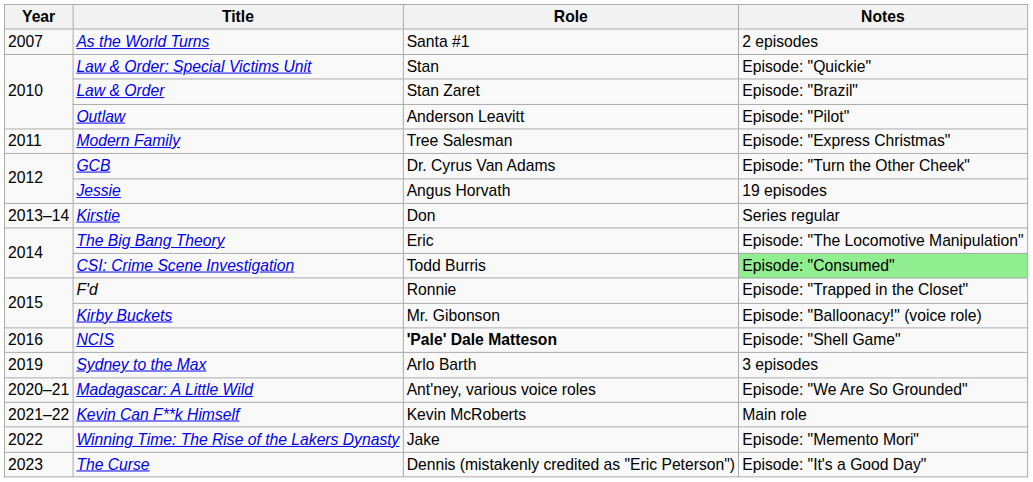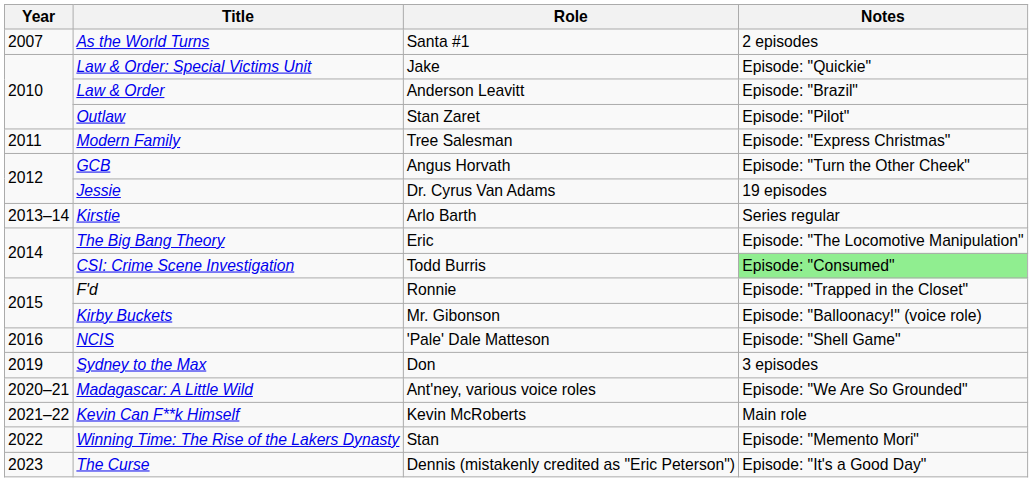Law & Order: Special Victims Unit | Role: Stan -> Jake
Law & Order | Role: Stan Zaret -> Anderson Leavitt
Outlaw | Role: Anderson Leavitt -> Stan Zaret
GCB | Role: Dr. Cyrus Van Adams -> Angus Horvath
Jessie | Role: Angus Horvath -> Dr. Cyrus Van Adams
Kirstie | Role: Don -> Arlo Barth
NCIS | Role: bold -> normal
Sydney to the Max | Role: Arlo Barth -> Don
Winning Time: The Rise of the Lakers Dynasty | Role: Jake -> Stan
